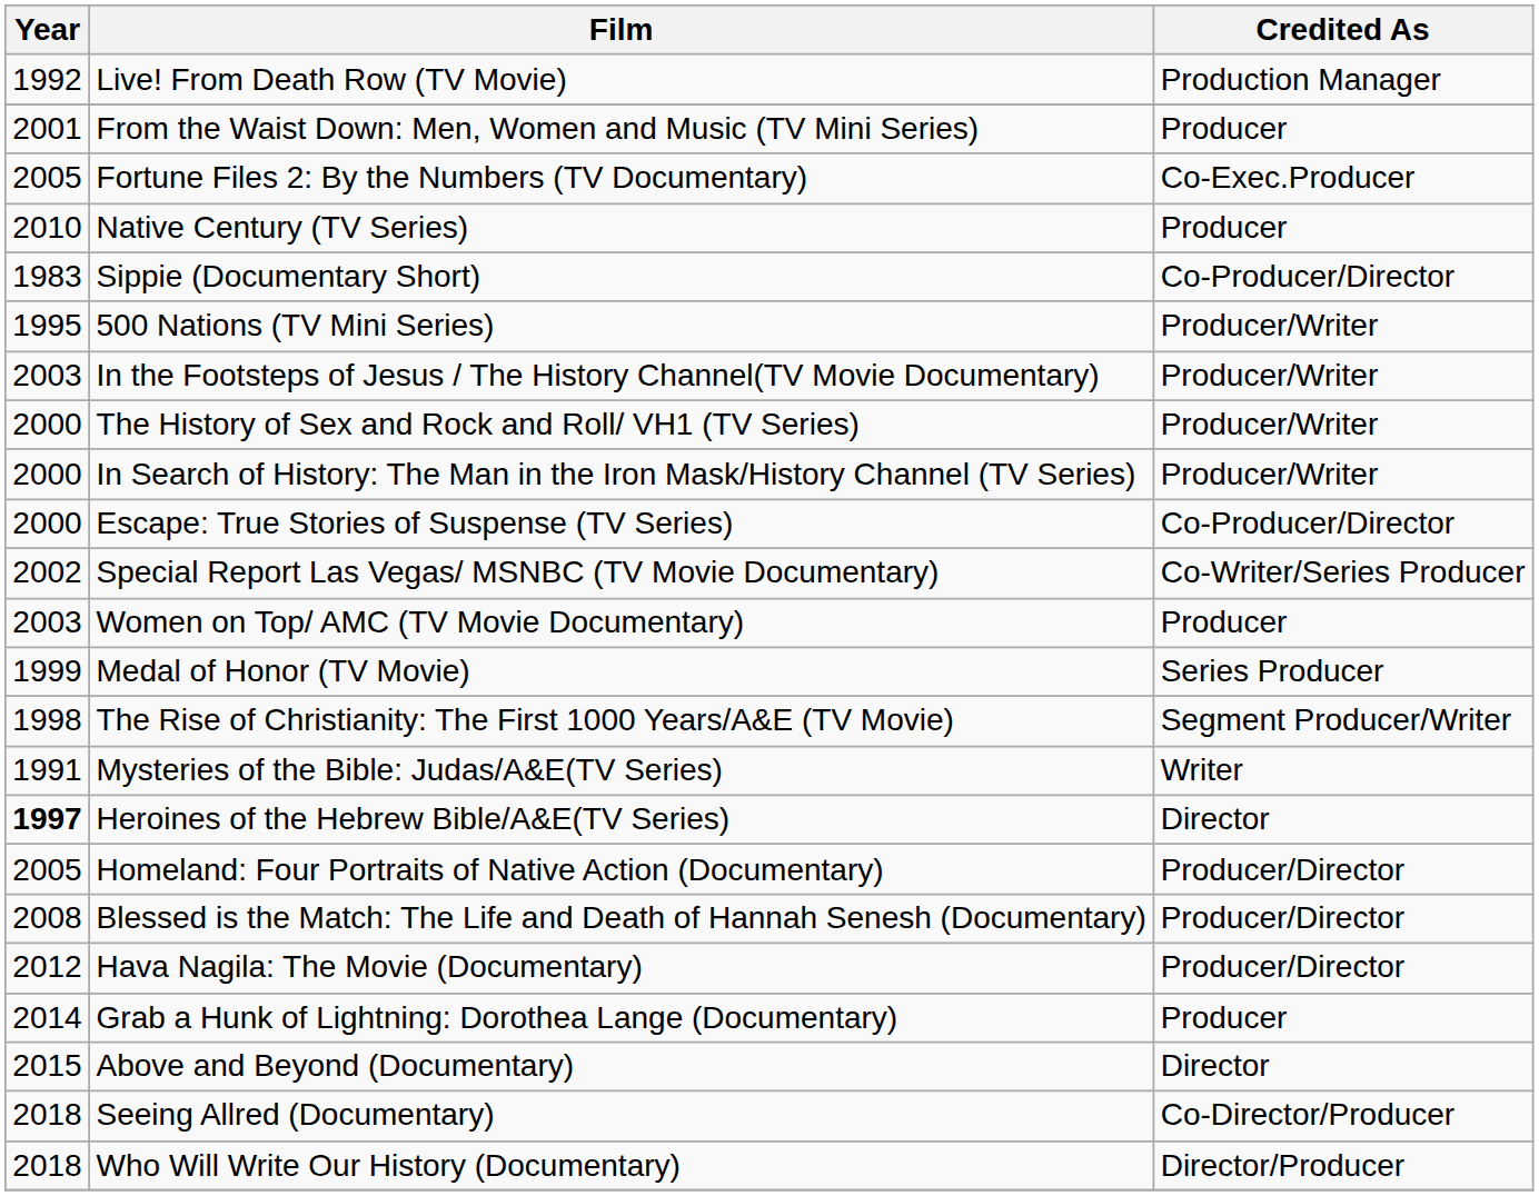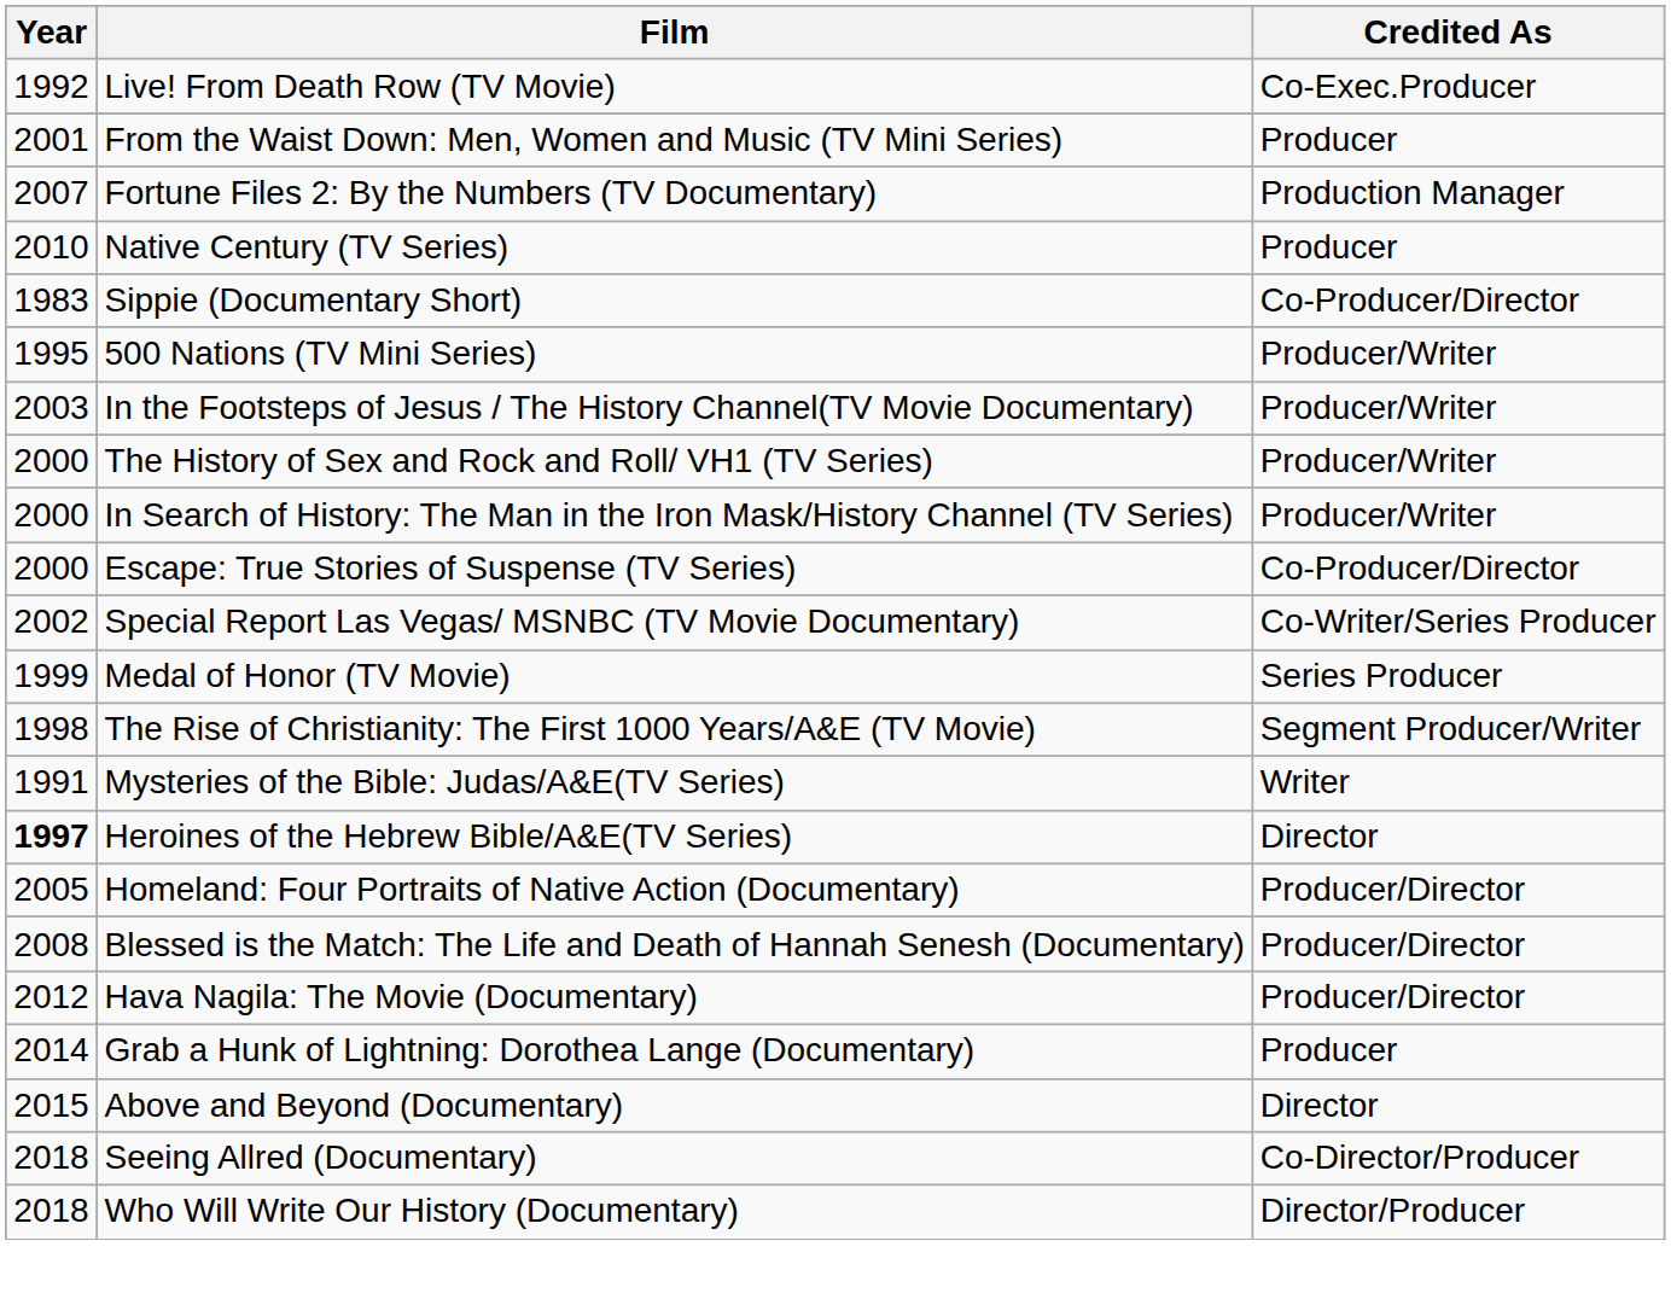Live! From Death Row (TV Movie) | Credited As: Production Manager -> Co-Exec.Producer
Fortune Files 2: By the Numbers (TV Documentary) | Year: 2005 -> 2007
Fortune Files 2: By the Numbers (TV Documentary) | Credited As: Co-Exec.Producer -> Production Manager
- row: 2003 | Women on Top/ AMC (TV Movie Documentary) | Producer
